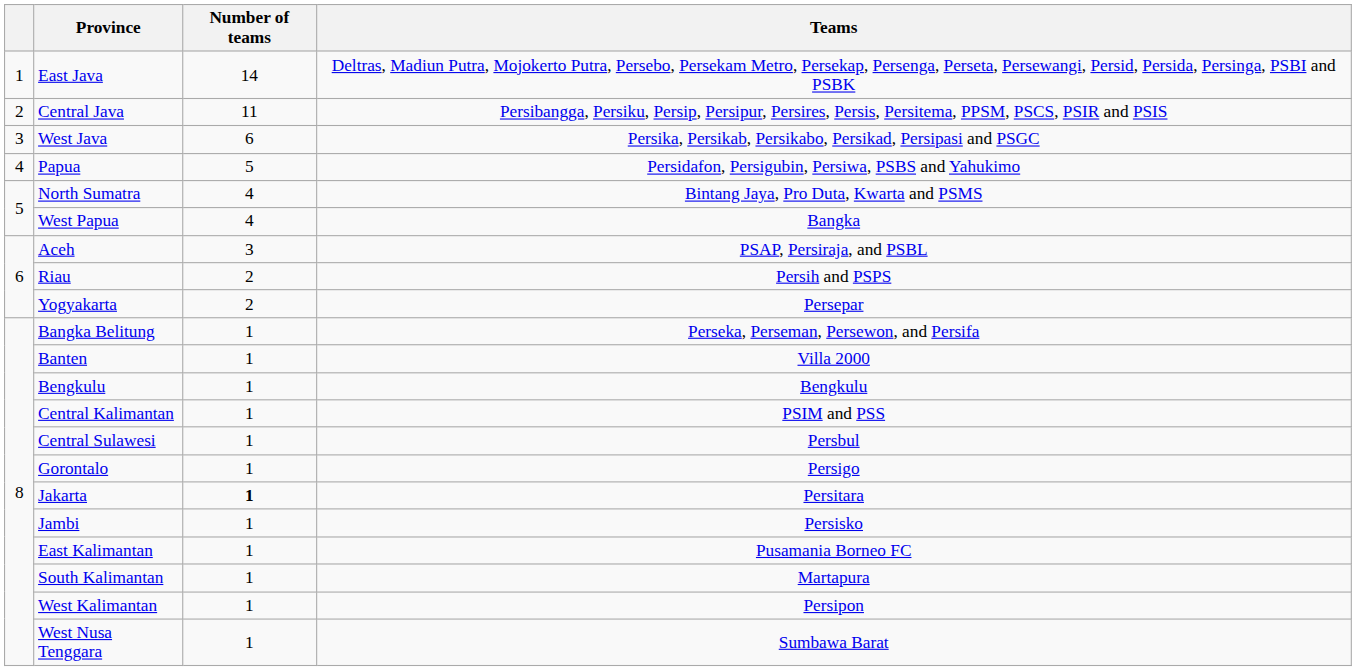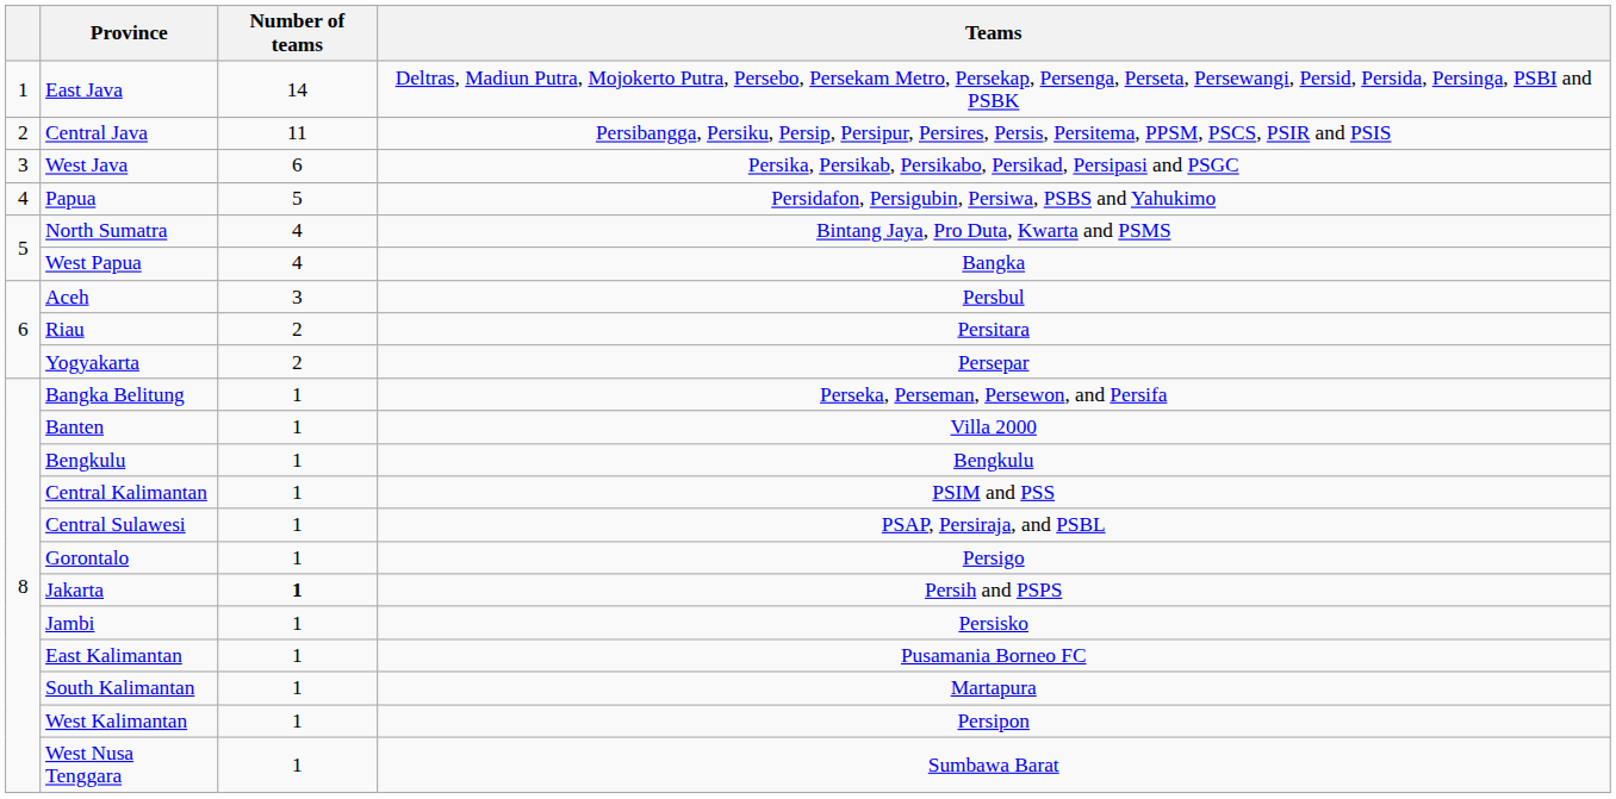Aceh | Teams: PSAP, Persiraja, and PSBL -> Persbul
Riau | Teams: Persih and PSPS -> Persitara
Central Sulawesi | Teams: Persbul -> PSAP, Persiraja, and PSBL
Jakarta | Teams: Persitara -> Persih and PSPS
